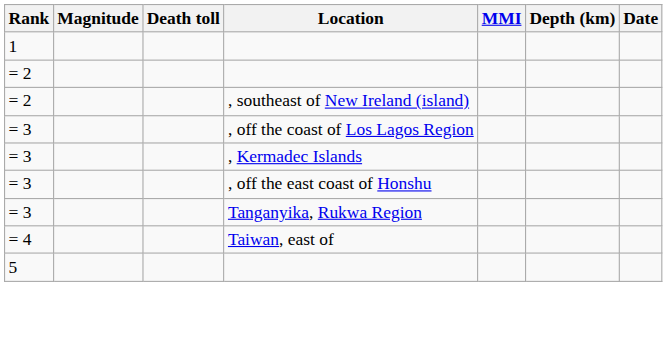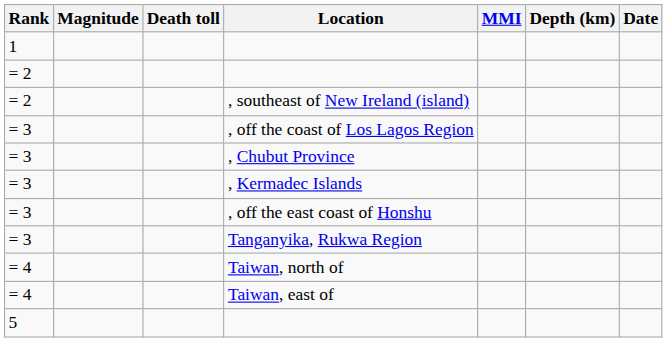+ row: = 3 | , Chubut Province
+ row: = 4 | Taiwan, north of
